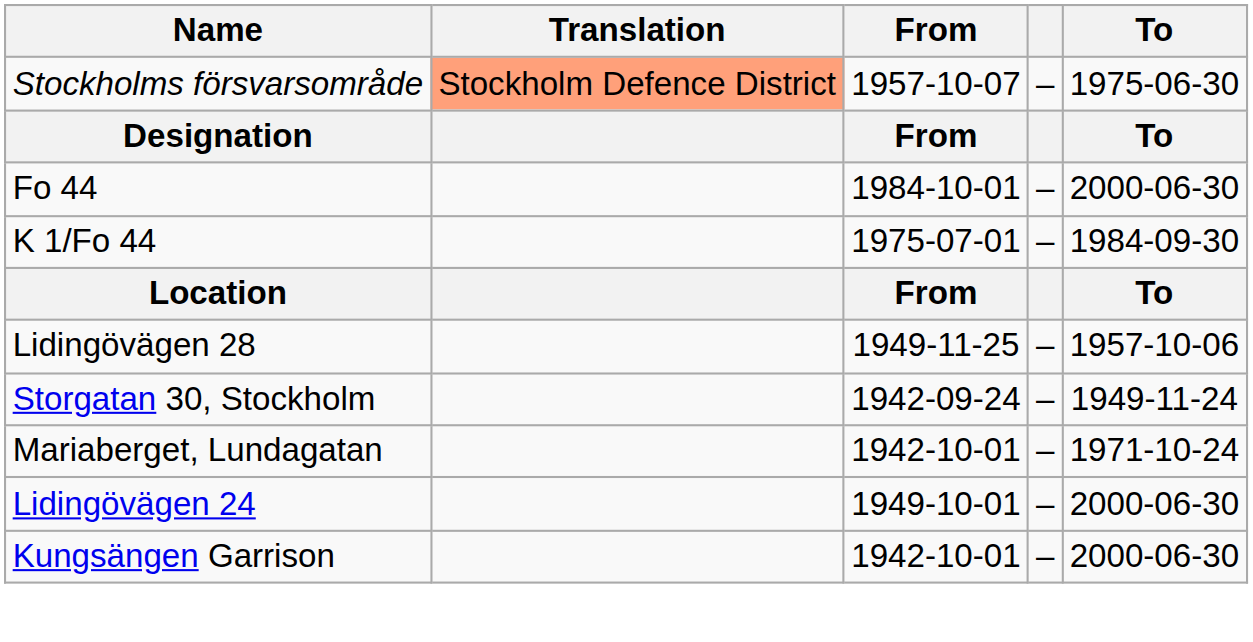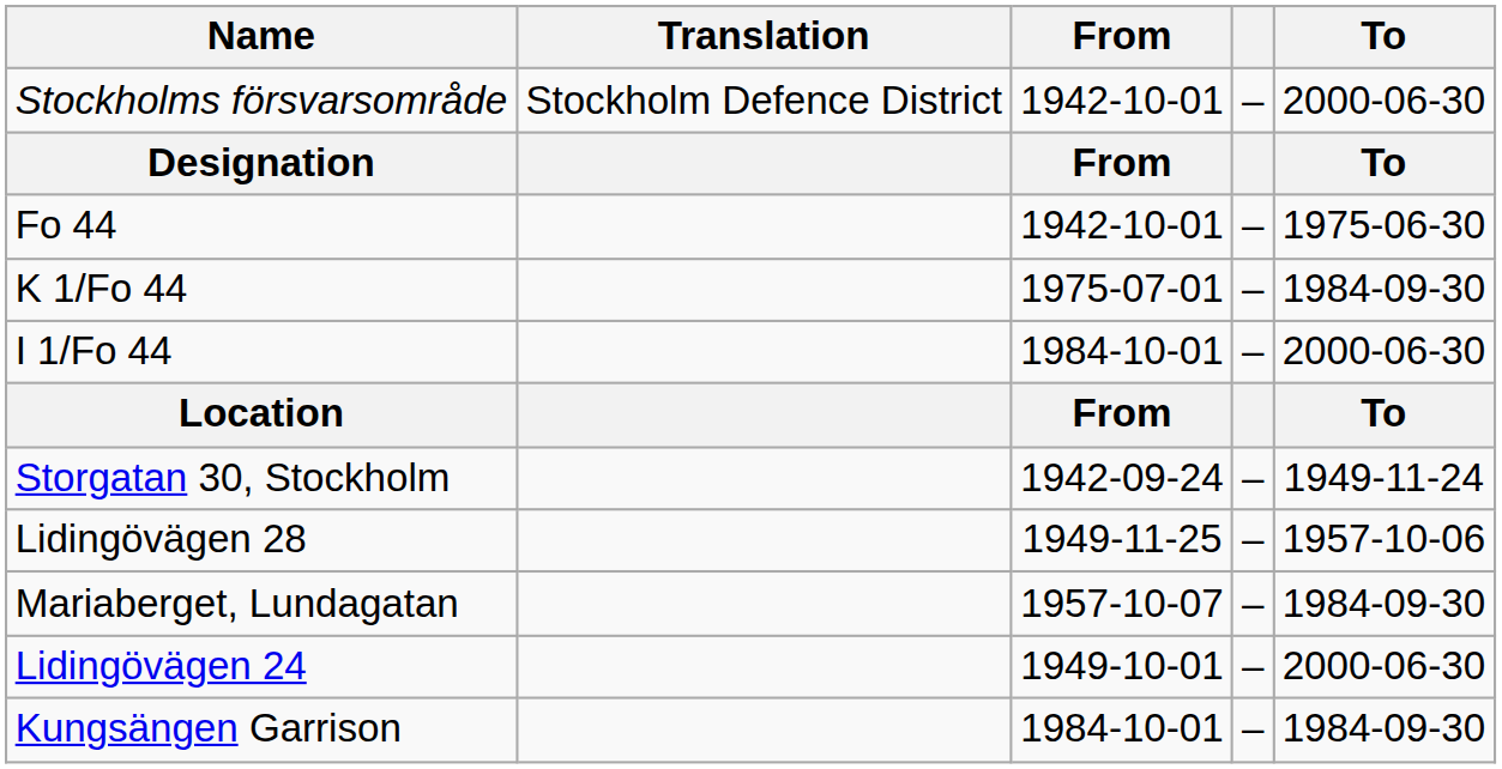Stockholms försvarsområde | Translation: lightsalmon background -> no background
Stockholms försvarsområde | From: 1957-10-07 -> 1942-10-01
Stockholms försvarsområde | To: 1975-06-30 -> 2000-06-30
Fo 44 | From: 1984-10-01 -> 1942-10-01
Fo 44 | To: 2000-06-30 -> 1975-06-30
+ row: I 1/Fo 44 | 1984-10-01 | – | 2000-06-30
rows swapped: Storgatan 30, Stockholm <-> Lidingövägen 28
Mariaberget, Lundagatan | From: 1942-10-01 -> 1957-10-07
Mariaberget, Lundagatan | To: 1971-10-24 -> 1984-09-30
Kungsängen Garrison | From: 1942-10-01 -> 1984-10-01
Kungsängen Garrison | To: 2000-06-30 -> 1984-09-30
